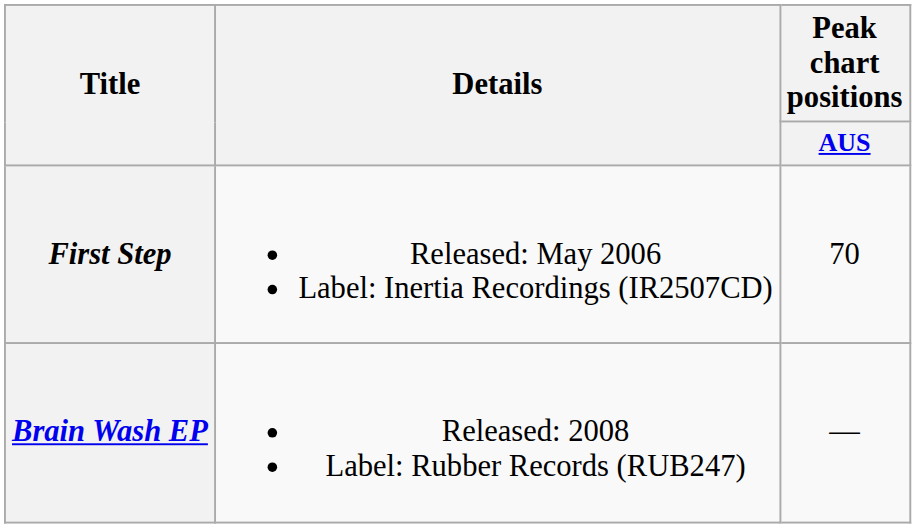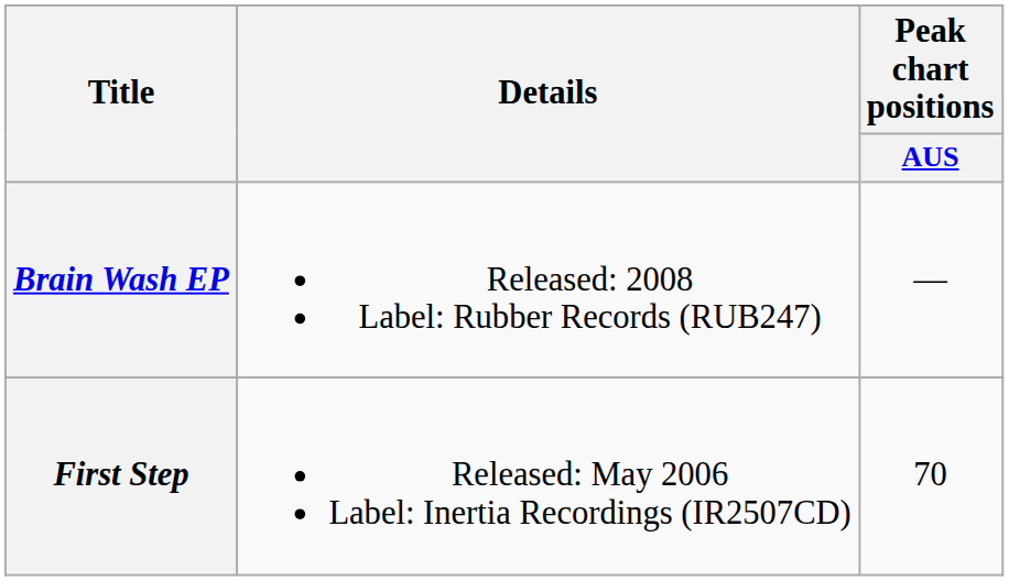rows swapped: First Step <-> Brain Wash EP
